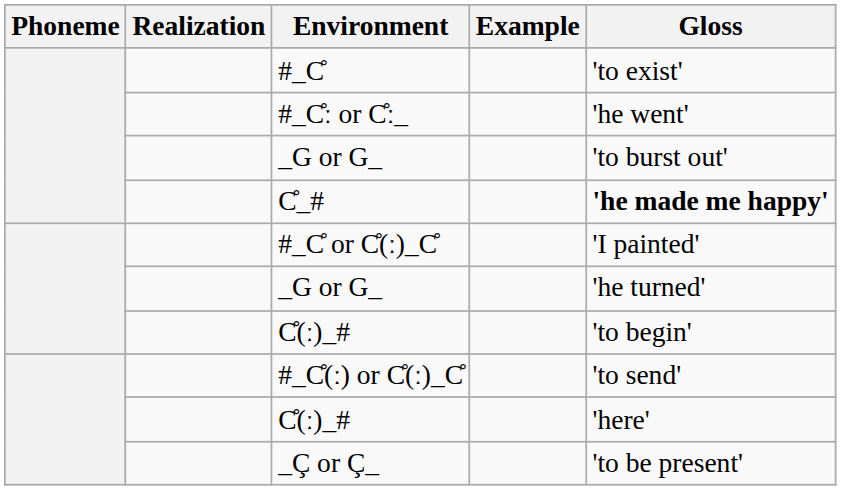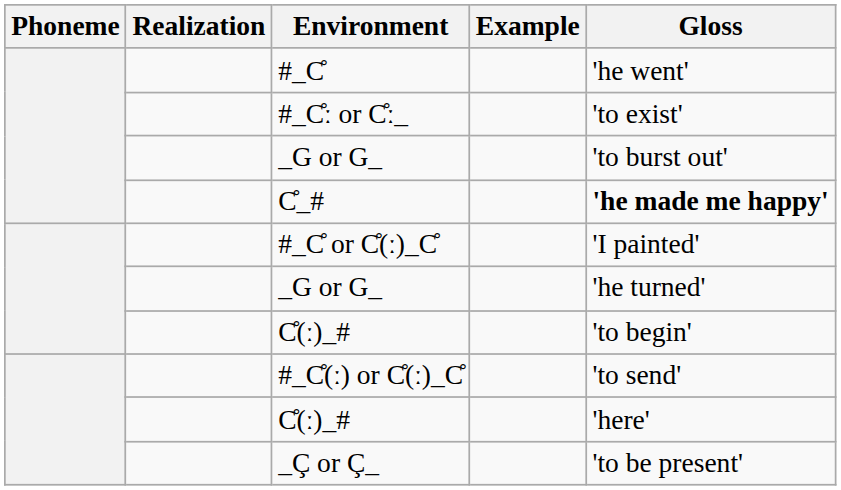#_C̊ | Gloss: 'to exist' -> 'he went'
#_C̊ː or C̊ː_ | Gloss: 'he went' -> 'to exist'
